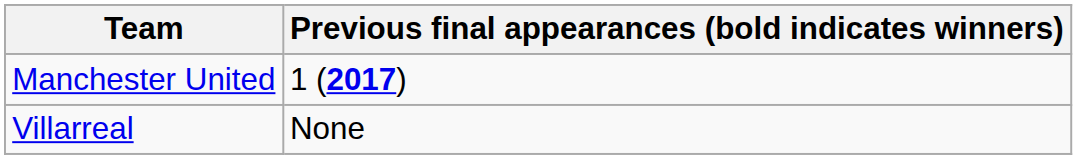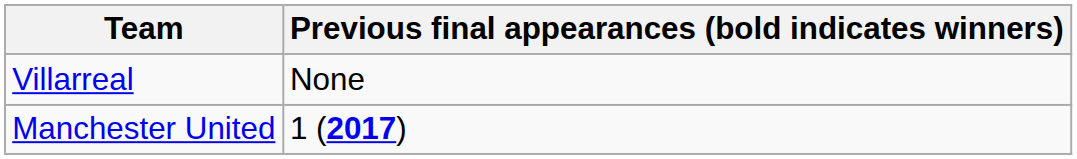rows swapped: Villarreal <-> Manchester United
